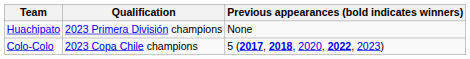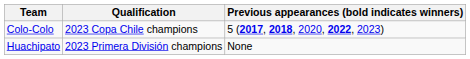rows swapped: Huachipato <-> Colo-Colo
